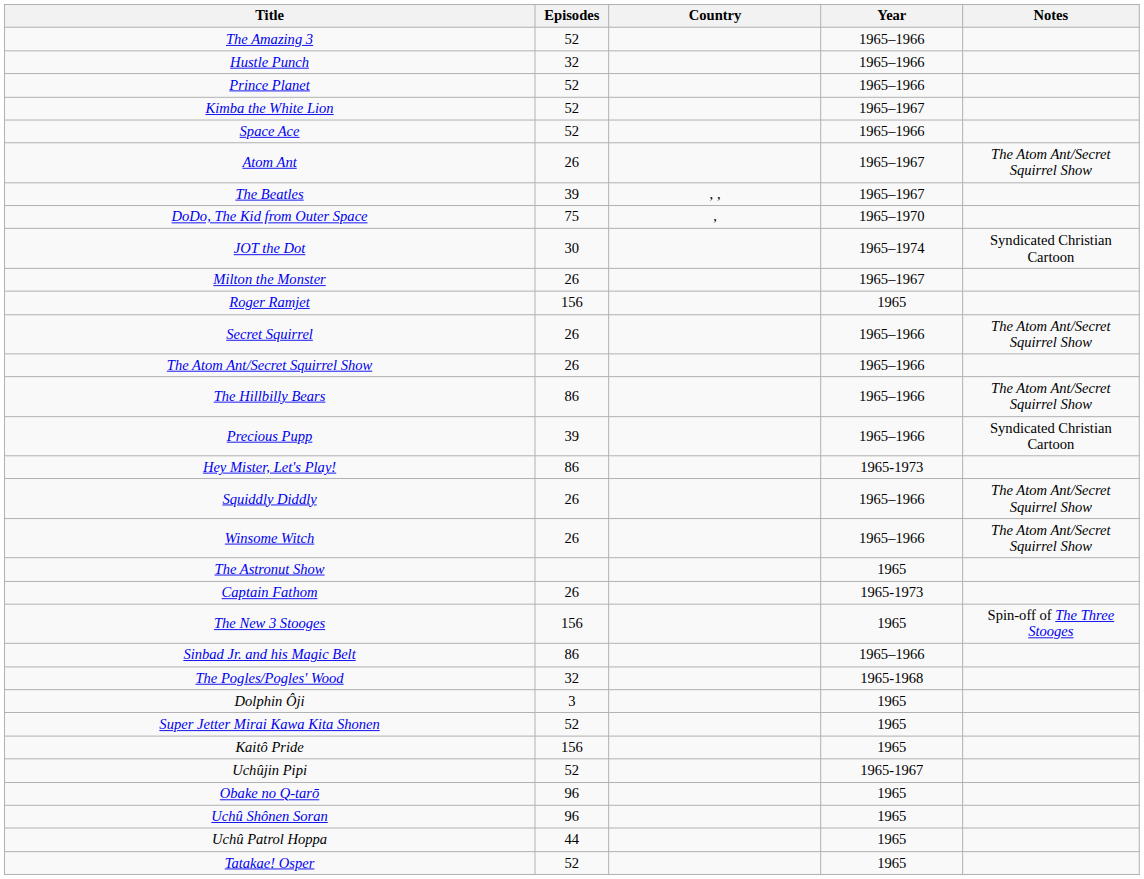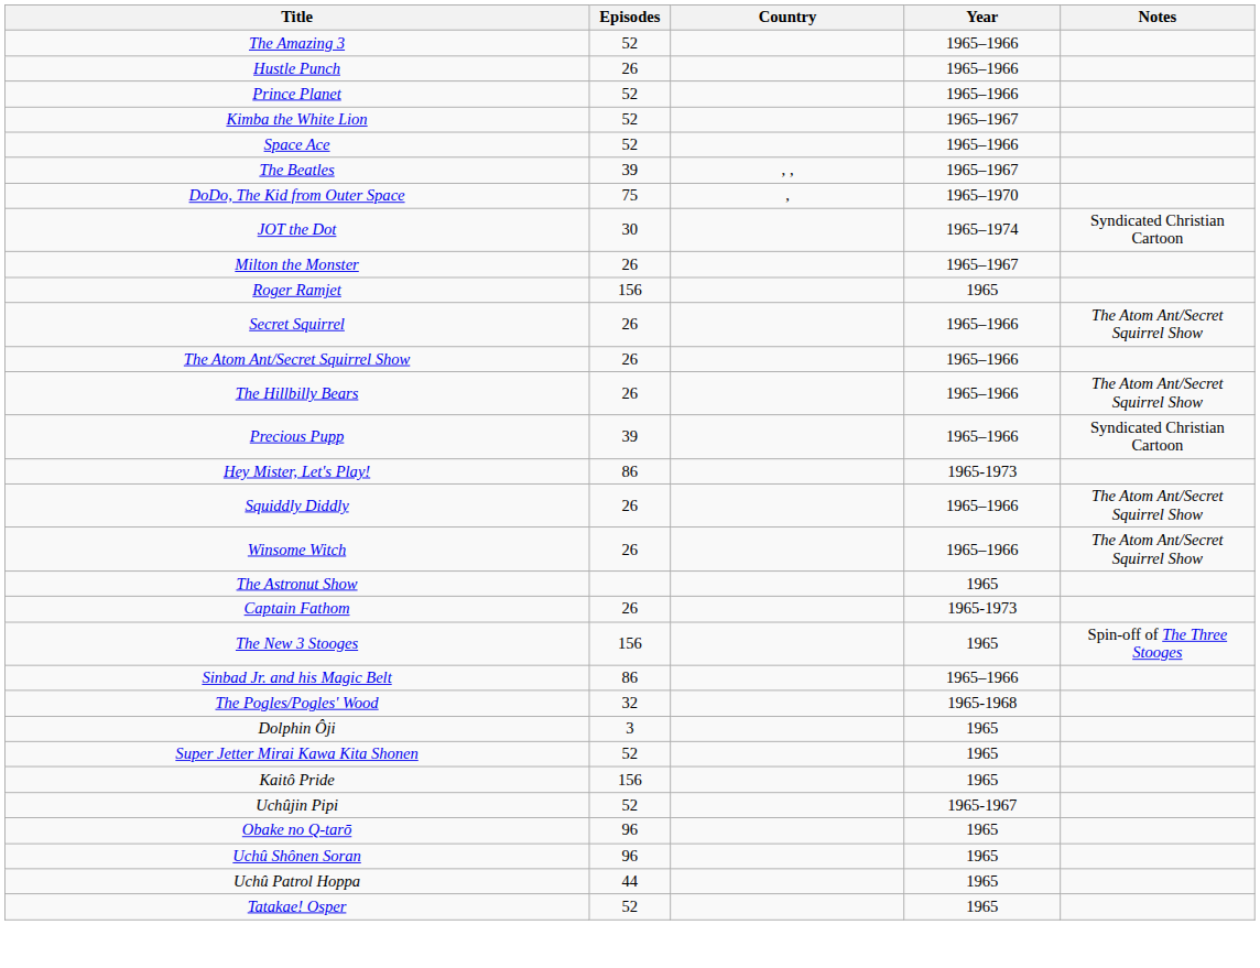Hustle Punch | Episodes: 32 -> 26
- row: Atom Ant | 26 | 1965–1967 | The Atom Ant/Secret Squirrel Show
The Hillbilly Bears | Episodes: 86 -> 26
